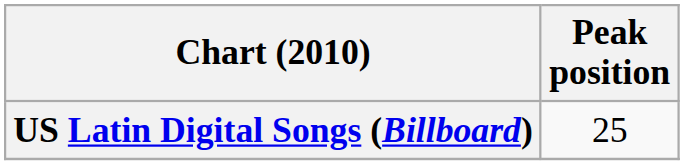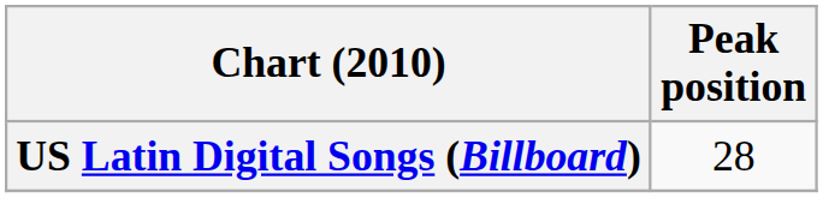US Latin Digital Songs (Billboard) | Peak position: 25 -> 28
